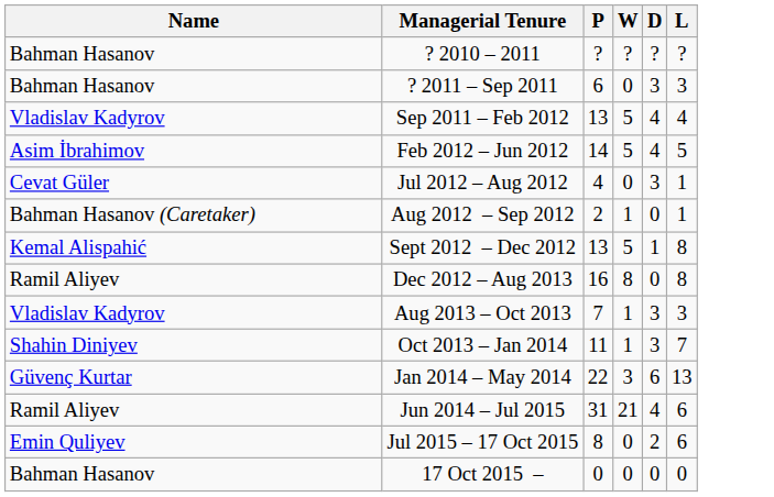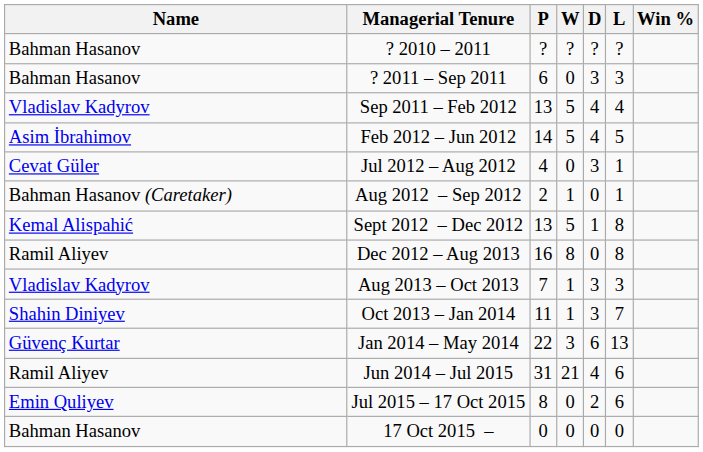+ column: Win %
